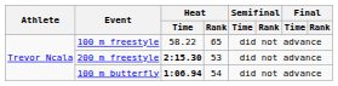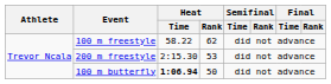100 m freestyle | Heat / Rank: 65 -> 62
200 m freestyle | Heat / Time: bold -> normal
100 m butterfly | Heat / Rank: 54 -> 50
